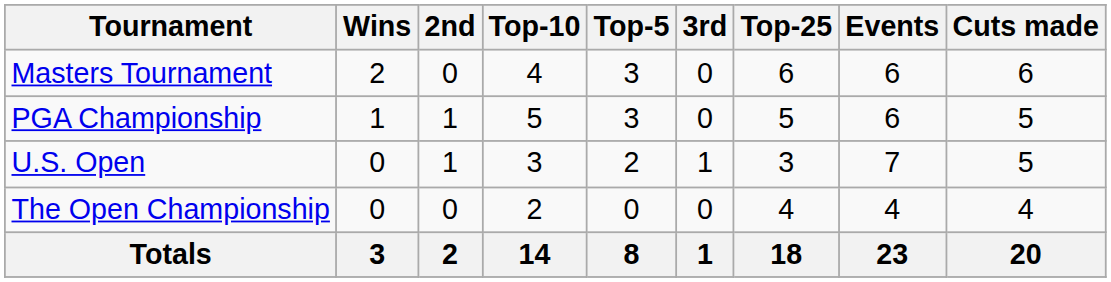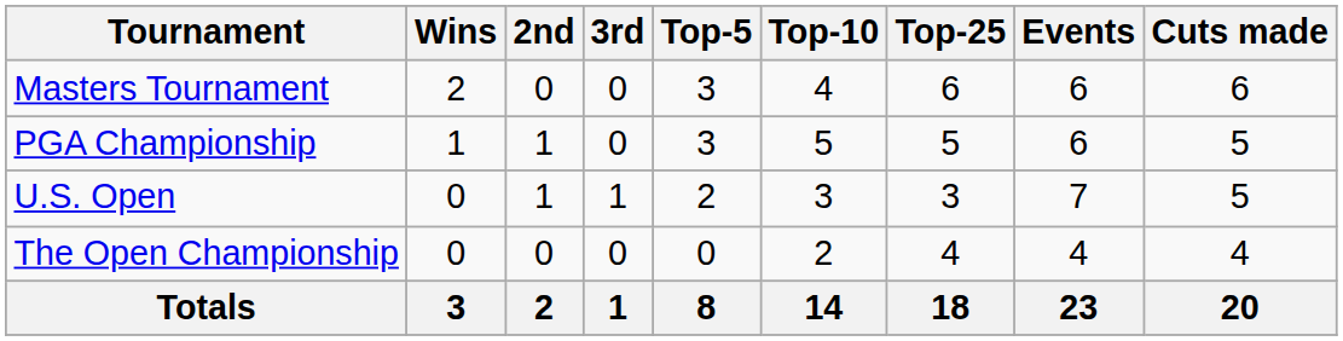columns swapped: 3rd <-> Top-10
